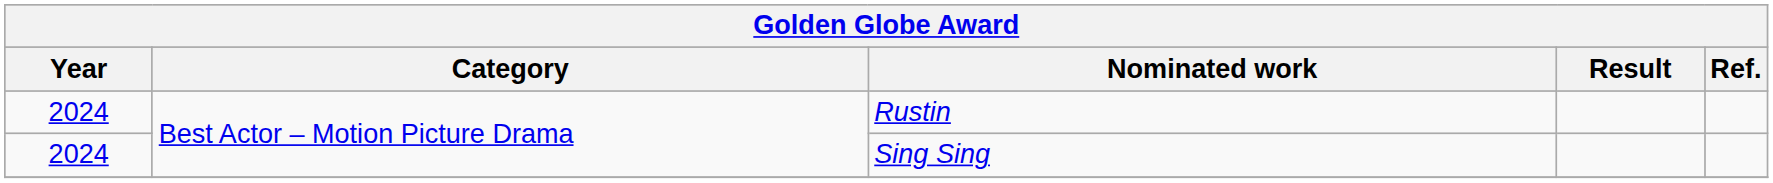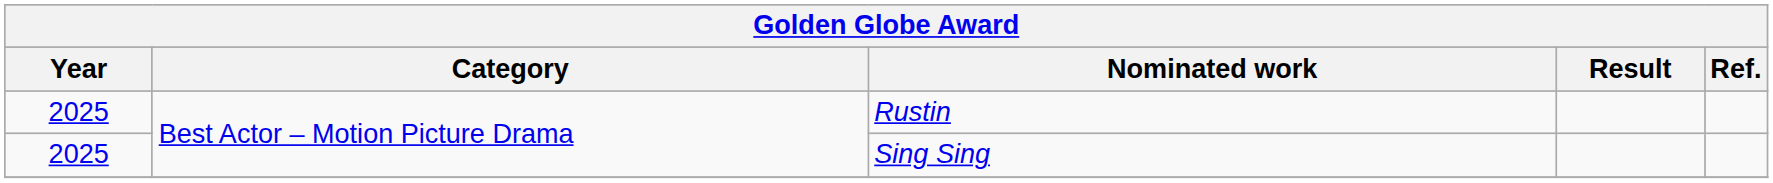Rustin | Year: 2024 -> 2025
Sing Sing | Year: 2024 -> 2025
